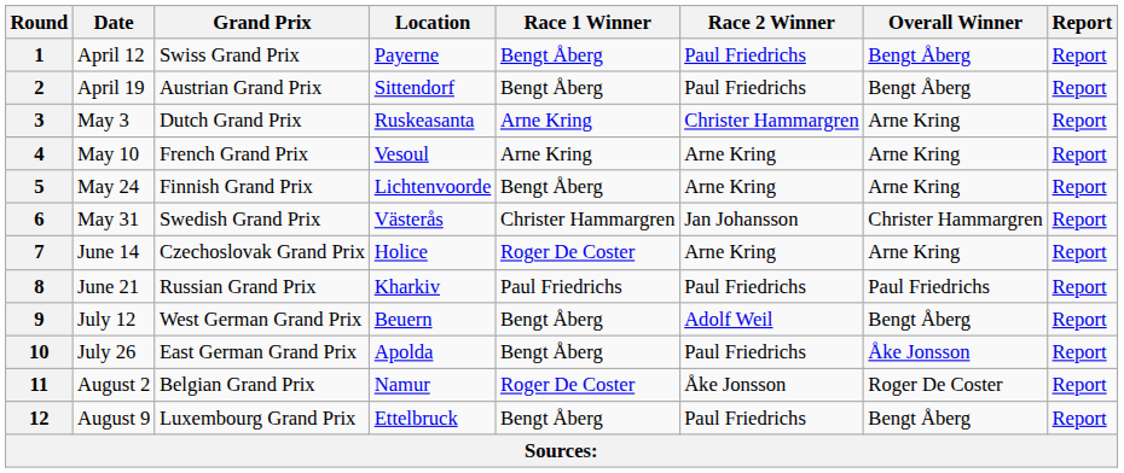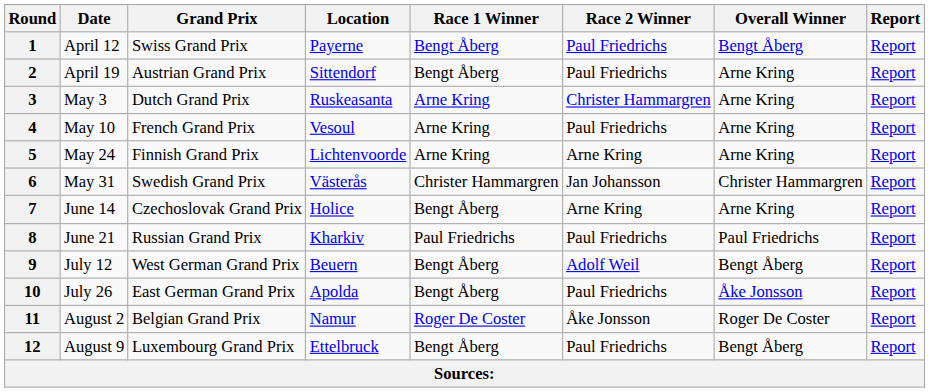2 | Overall Winner: Bengt Åberg -> Arne Kring
4 | Race 2 Winner: Arne Kring -> Paul Friedrichs
5 | Race 1 Winner: Bengt Åberg -> Arne Kring
7 | Race 1 Winner: Roger De Coster -> Bengt Åberg
